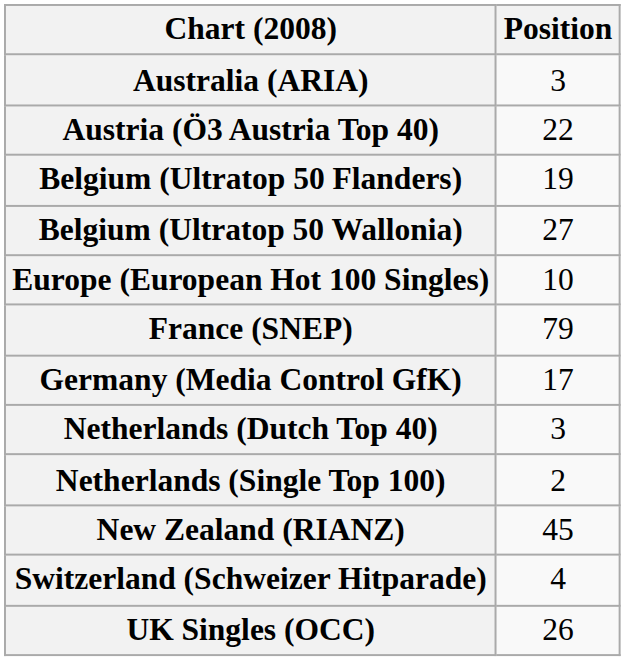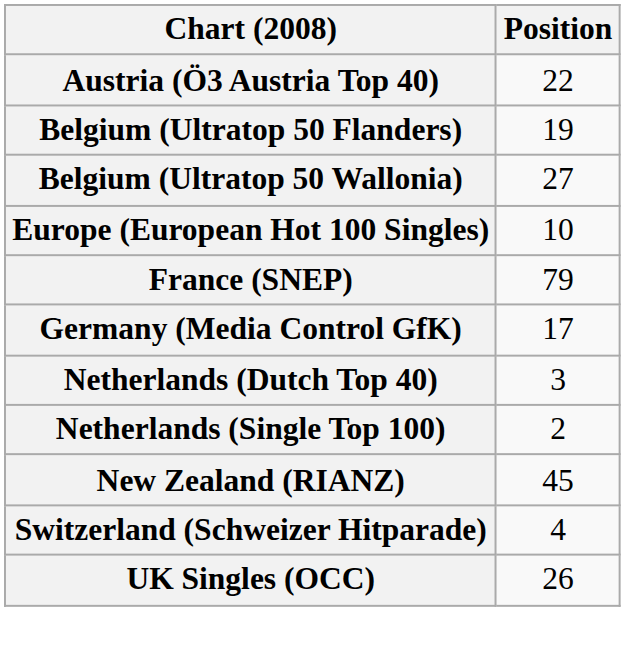- row: Australia (ARIA) | 3
